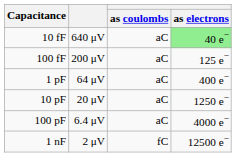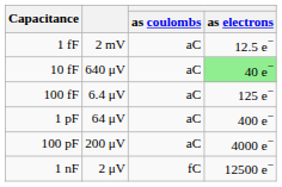+ row: 1 fF | 2 mV | aC | 12.5 e−
100 fF | column 2: 200 μV -> 6.4 μV
- row: 10 pF | 20 μV | aC | 1250 e−
100 pF | column 2: 6.4 μV -> 200 μV
